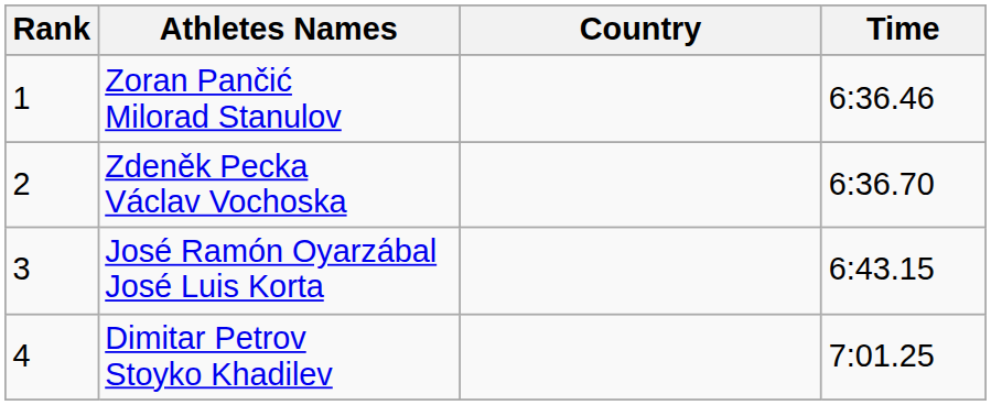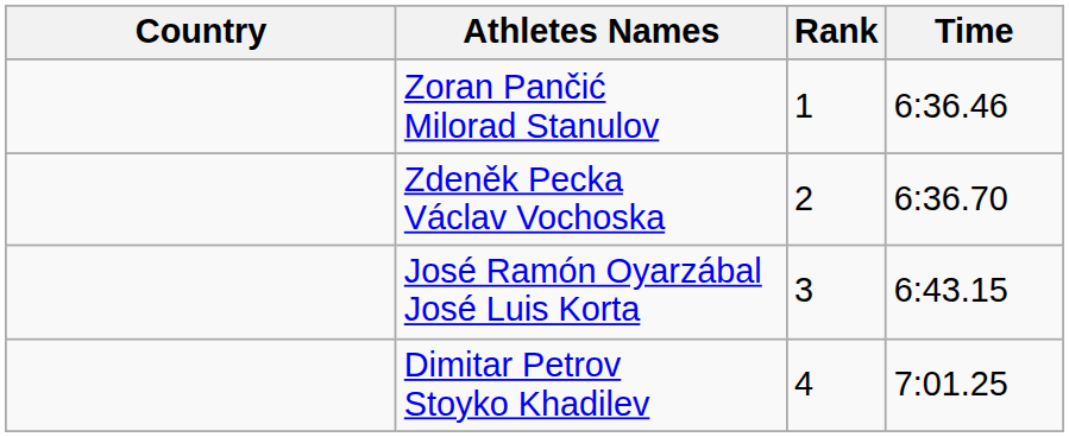columns swapped: Rank <-> Country
